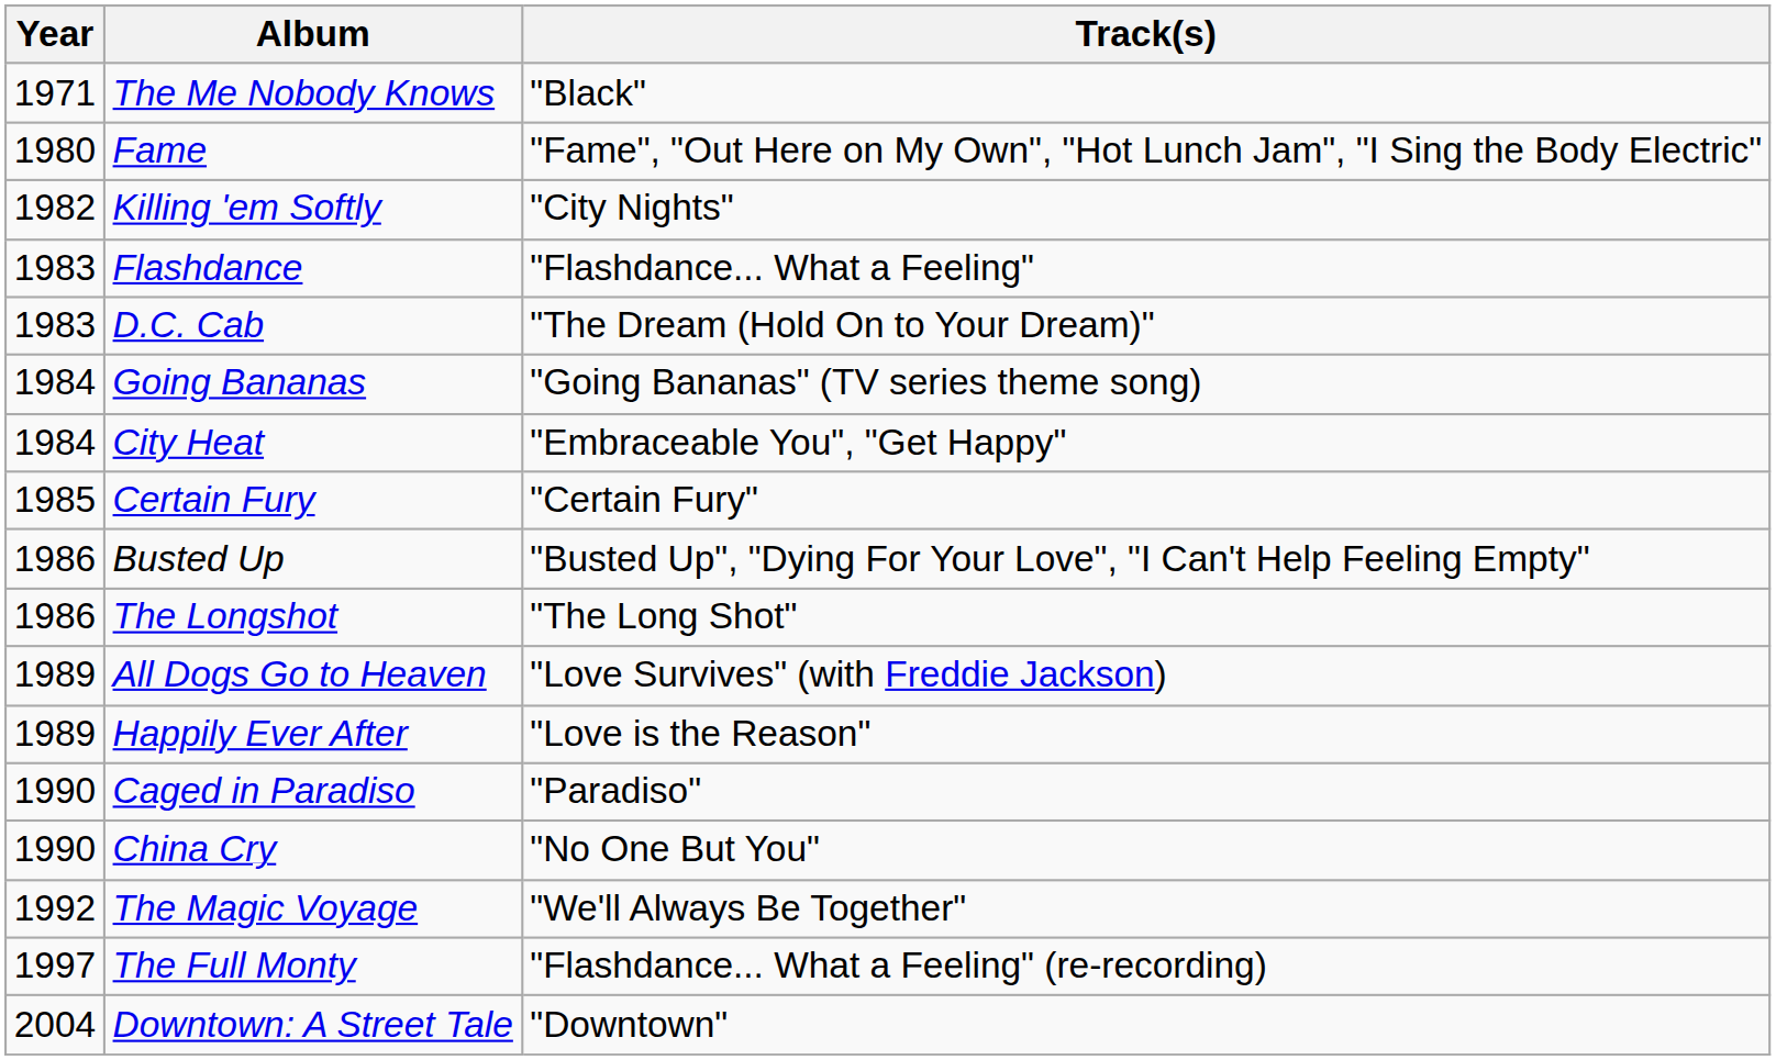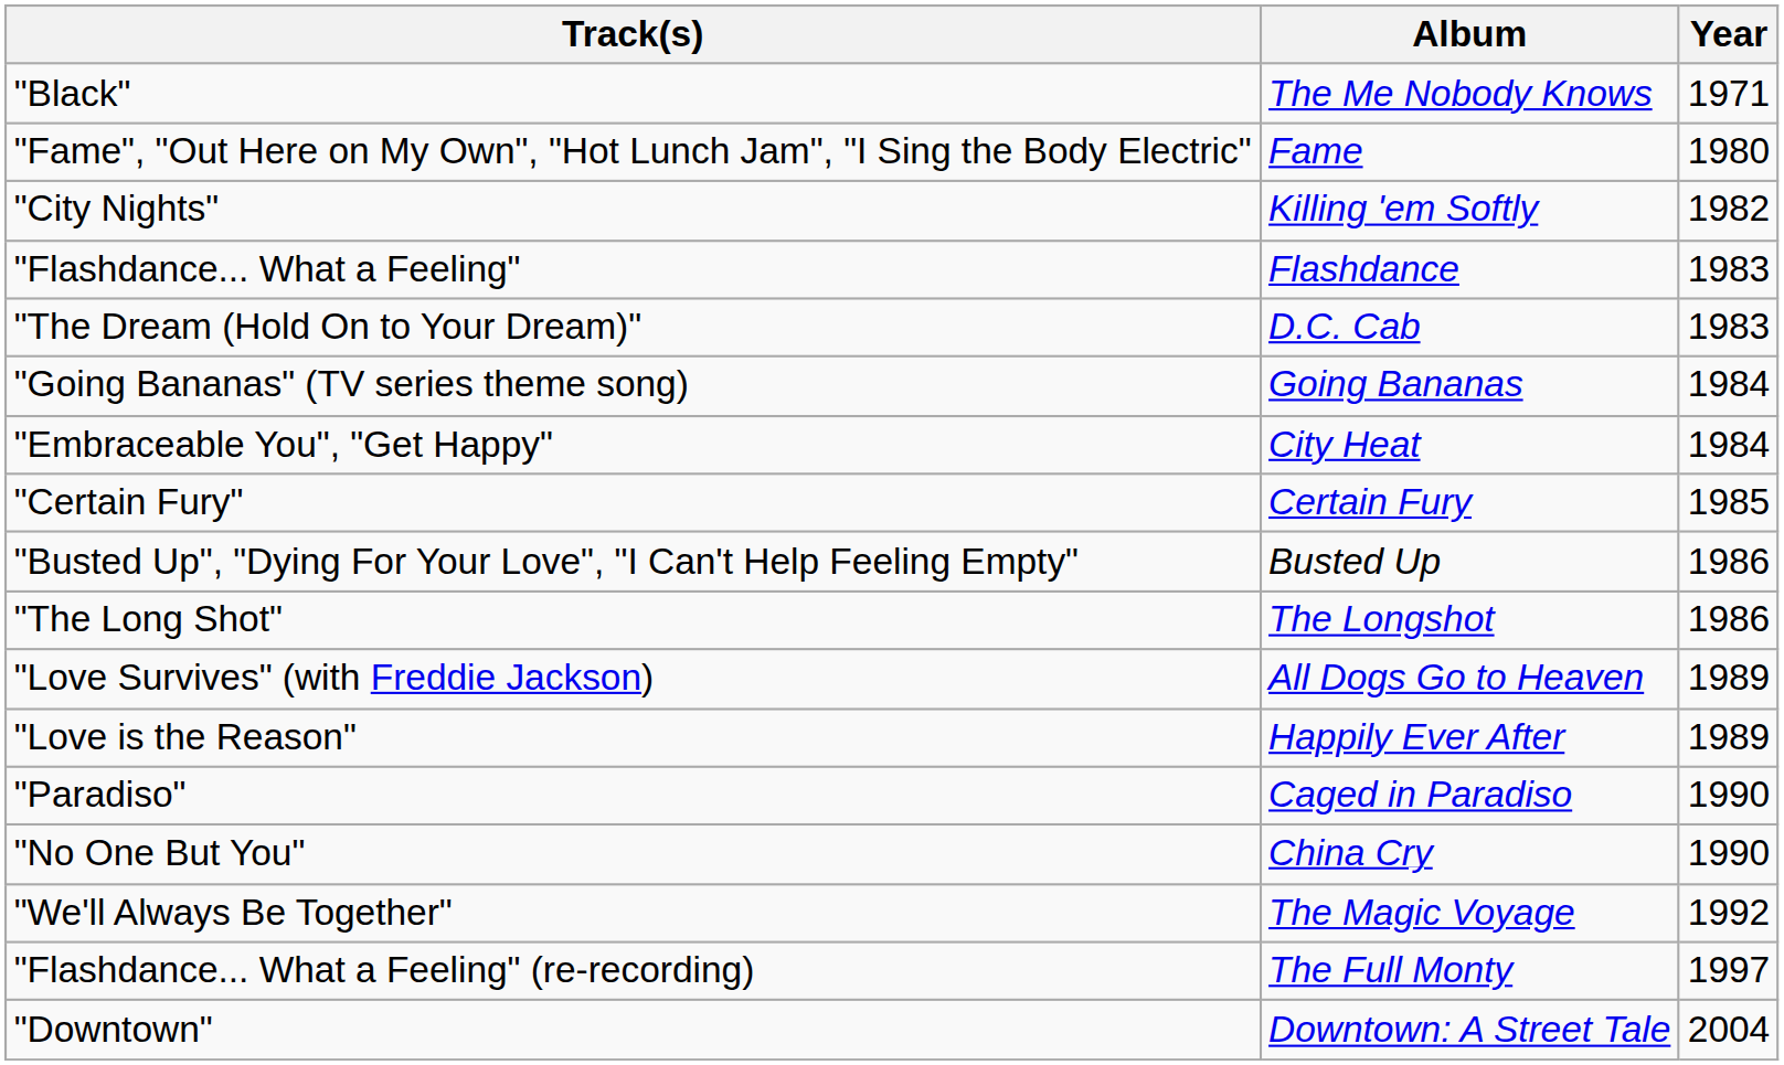columns swapped: Year <-> Track(s)
